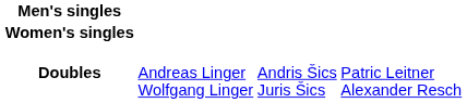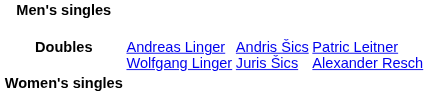rows swapped: Women's singles <-> Doubles
